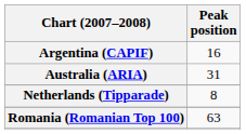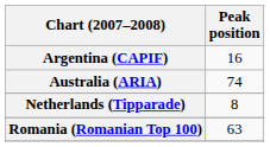Australia (ARIA) | Peak position: 31 -> 74
